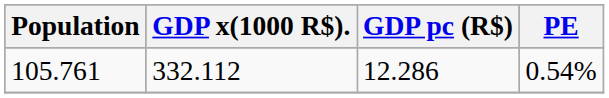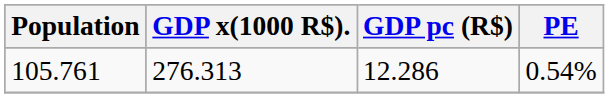105.761 | GDP x(1000 R$).: 332.112 -> 276.313
